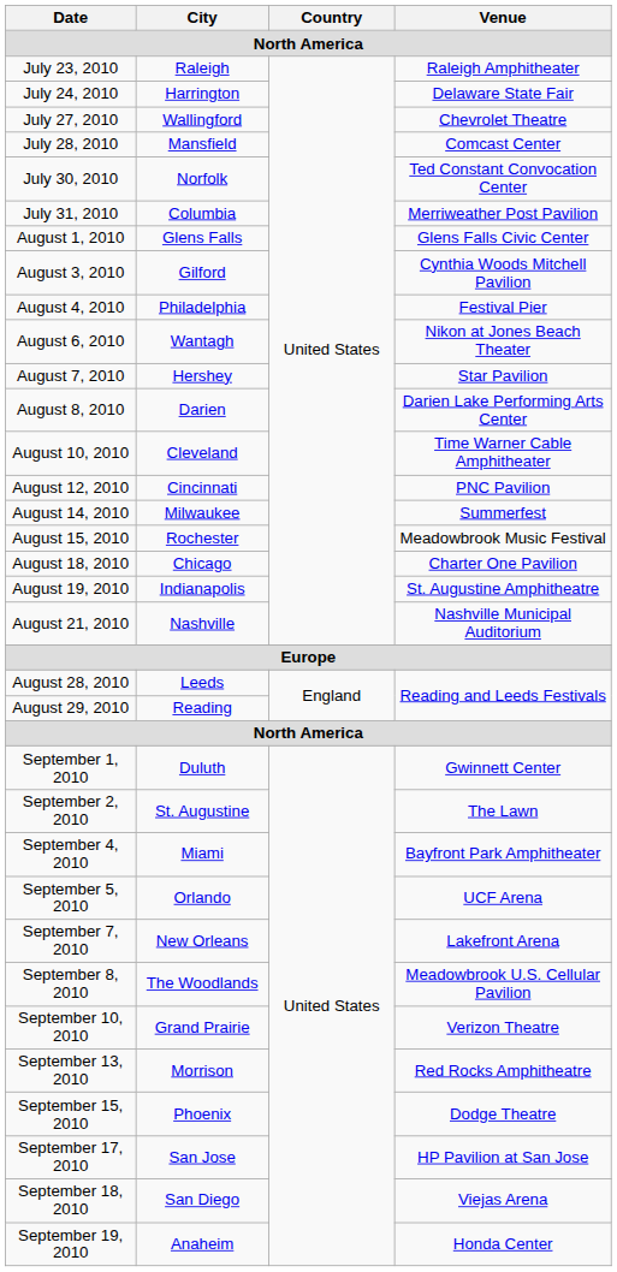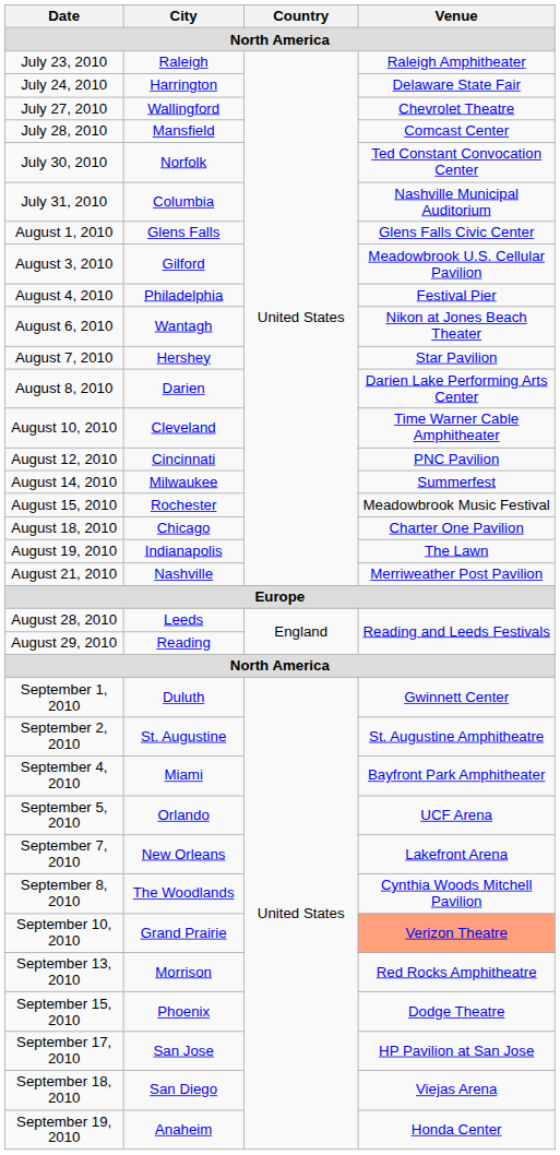July 31, 2010 | Venue: Merriweather Post Pavilion -> Nashville Municipal Auditorium
August 3, 2010 | Venue: Cynthia Woods Mitchell Pavilion -> Meadowbrook U.S. Cellular Pavilion
August 19, 2010 | Venue: St. Augustine Amphitheatre -> The Lawn
August 21, 2010 | Venue: Nashville Municipal Auditorium -> Merriweather Post Pavilion
September 2, 2010 | Venue: The Lawn -> St. Augustine Amphitheatre
September 8, 2010 | Venue: Meadowbrook U.S. Cellular Pavilion -> Cynthia Woods Mitchell Pavilion
September 10, 2010 | Venue: no background -> lightsalmon background
